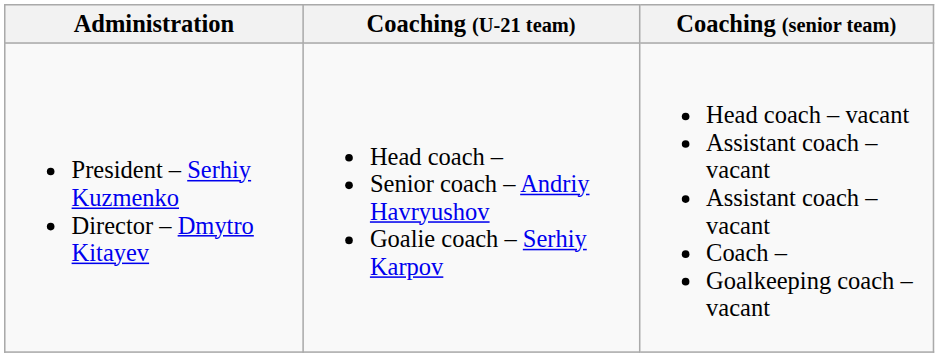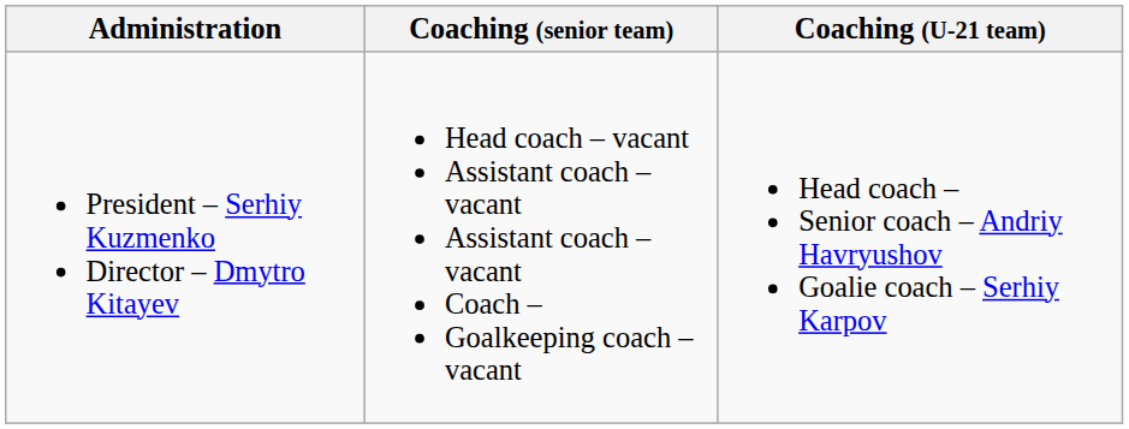columns swapped: Coaching (senior team) <-> Coaching (U-21 team)
